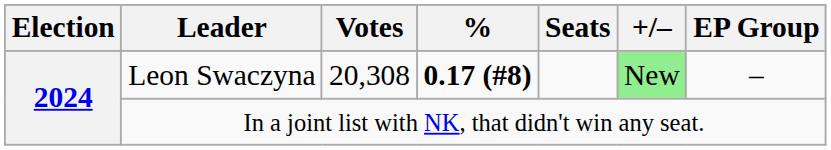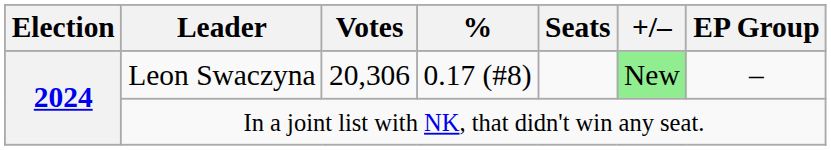Leon Swaczyna | Votes: 20,308 -> 20,306
Leon Swaczyna | %: bold -> normal
